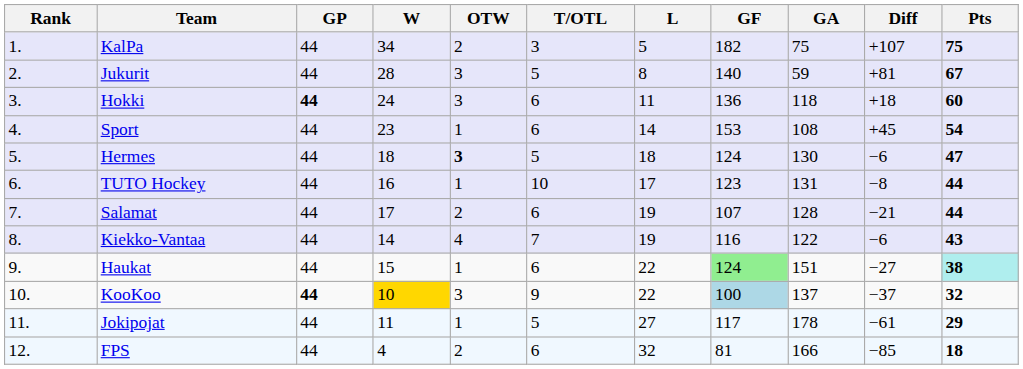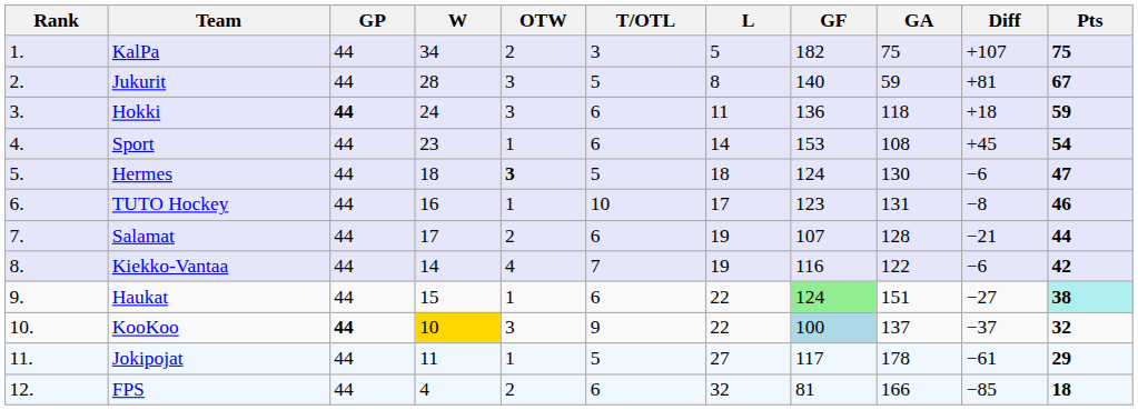Hokki | Pts: 60 -> 59
TUTO Hockey | Pts: 44 -> 46
Kiekko-Vantaa | Pts: 43 -> 42
